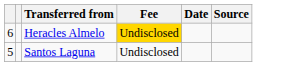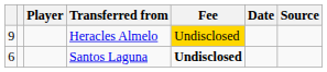+ column: Player
Heracles Almelo | column 1: 6 -> 9
Santos Laguna | column 1: 5 -> 6
Santos Laguna | Fee: normal -> bold
